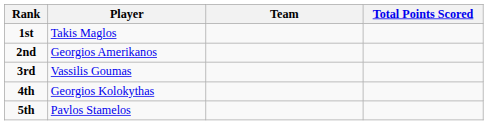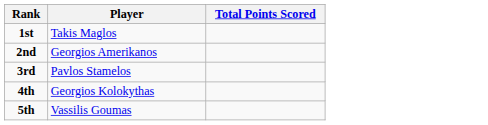- column: Team
3rd | Player: Vassilis Goumas -> Pavlos Stamelos
5th | Player: Pavlos Stamelos -> Vassilis Goumas
